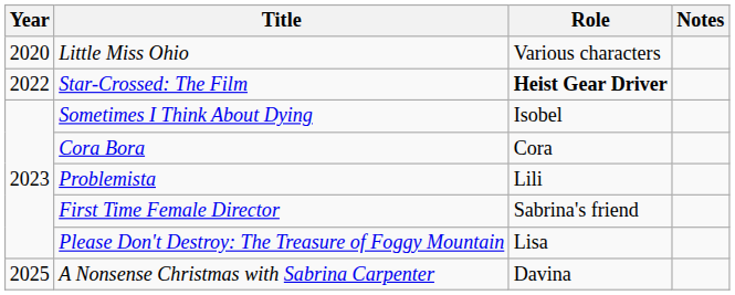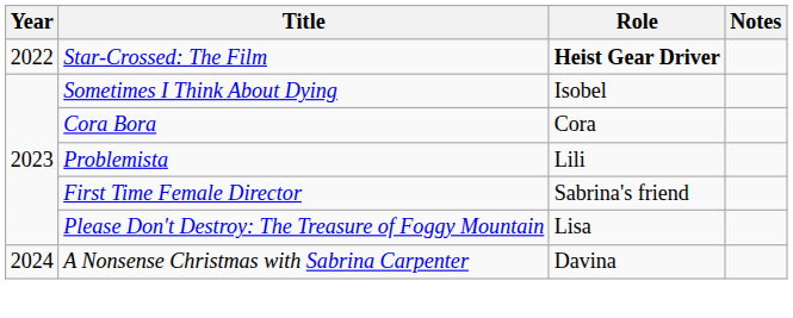- row: 2020 | Little Miss Ohio | Various characters
A Nonsense Christmas with Sabrina Carpenter | Year: 2025 -> 2024
